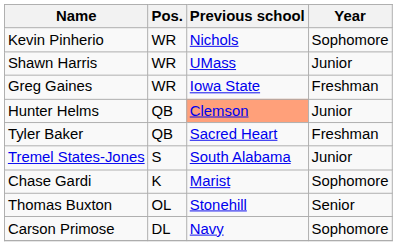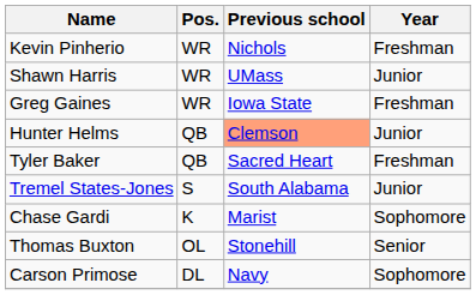Kevin Pinherio | Year: Sophomore -> Freshman
